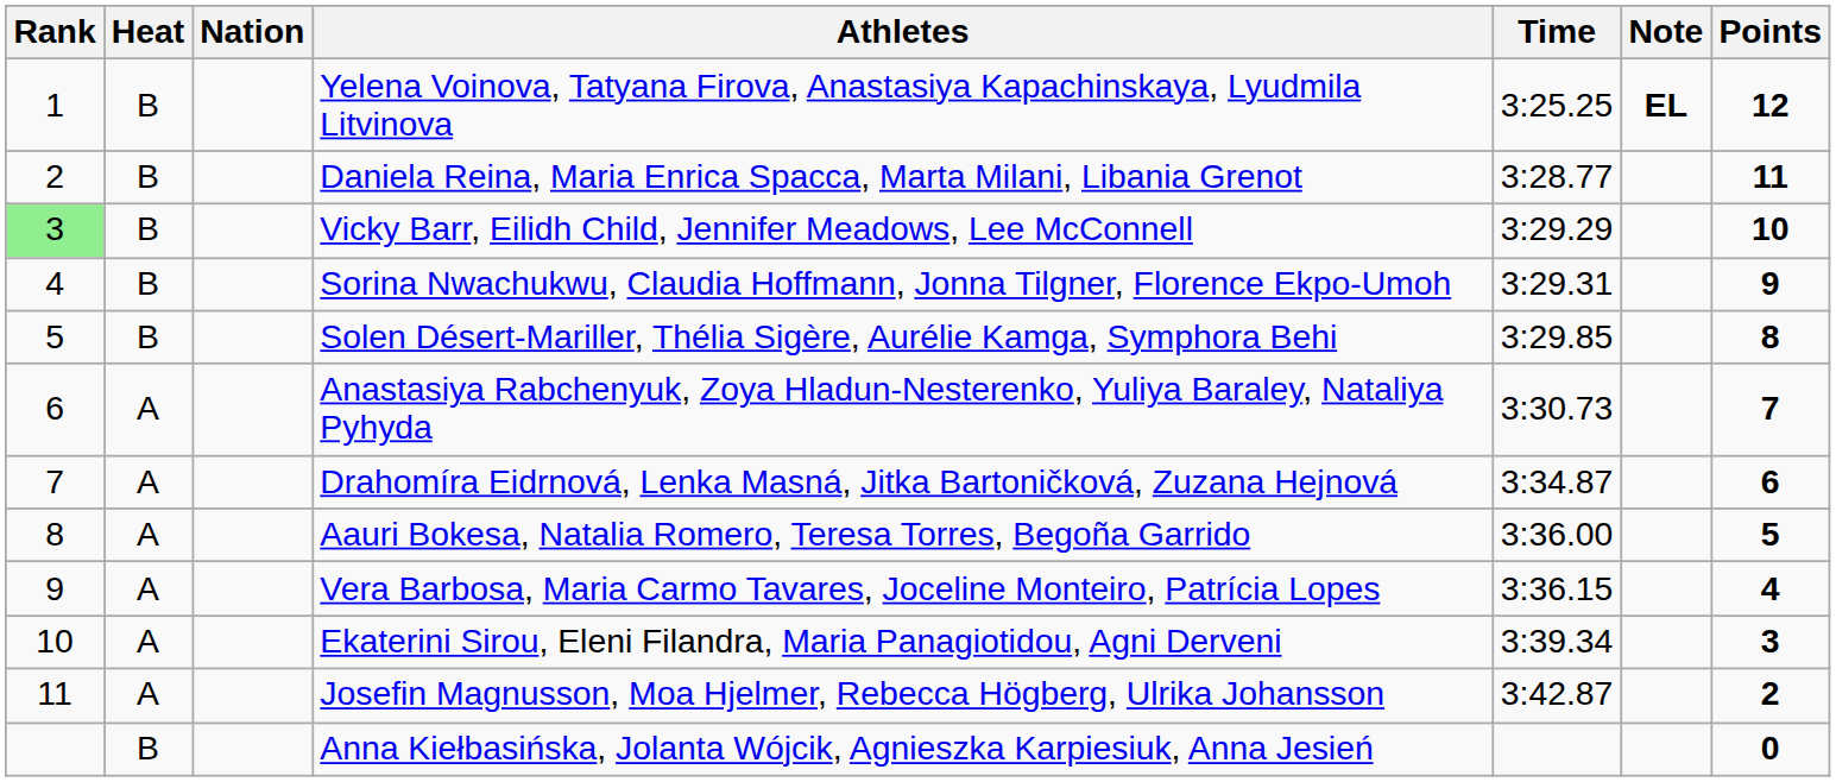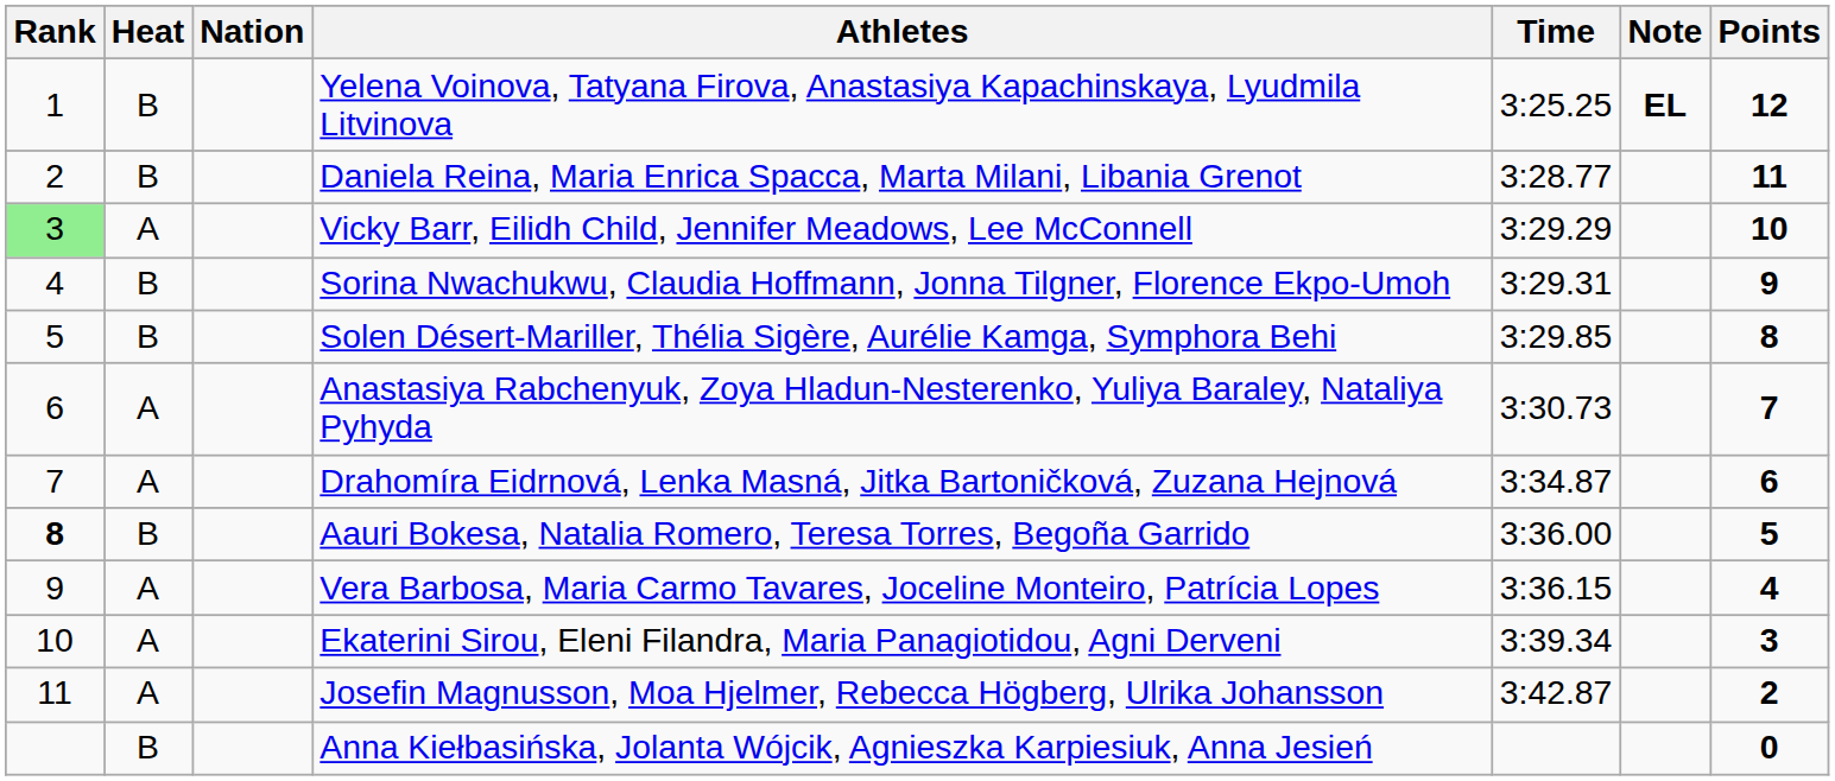Vicky Barr, Eilidh Child, Jennifer Meadows, Lee McConnell | Heat: B -> A
Aauri Bokesa, Natalia Romero, Teresa Torres, Begoña Garrido | Rank: normal -> bold
Aauri Bokesa, Natalia Romero, Teresa Torres, Begoña Garrido | Heat: A -> B
